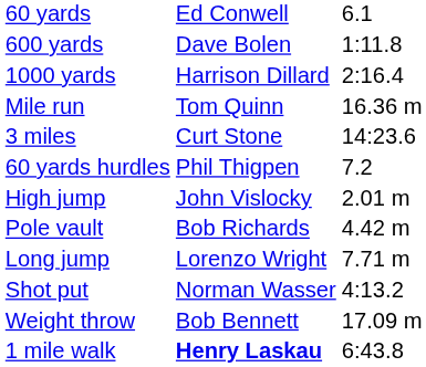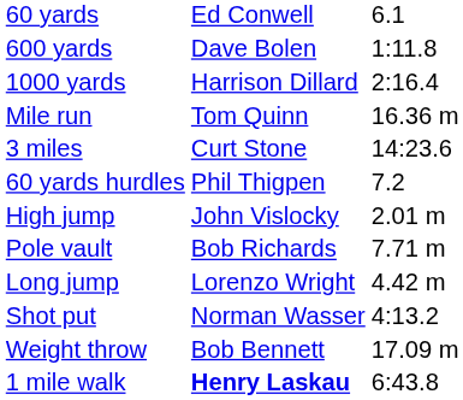Pole vault | column 3: 4.42 m -> 7.71 m
Long jump | column 3: 7.71 m -> 4.42 m
